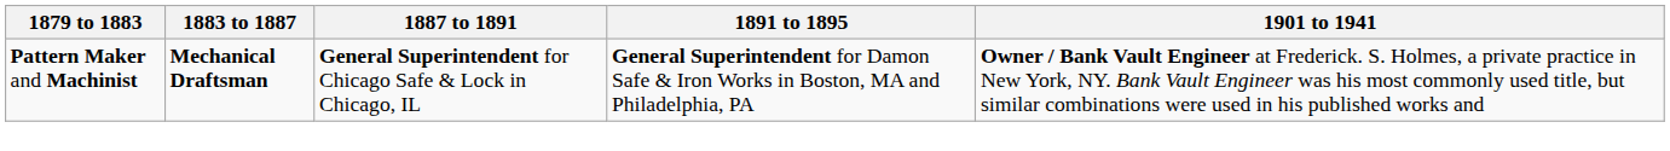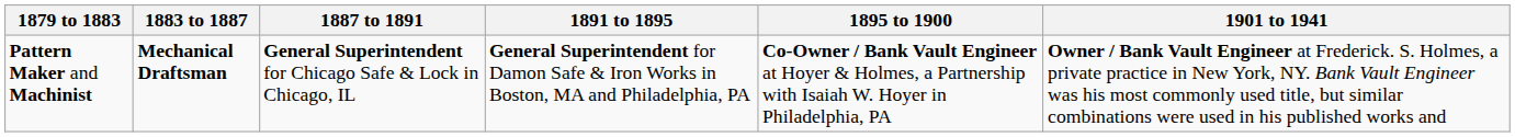+ column: 1895 to 1900 | Co-Owner / Bank Vault Engineer at Hoyer & Holmes, a Partnership with Isaiah W. Hoyer in Philadelphia, PA
